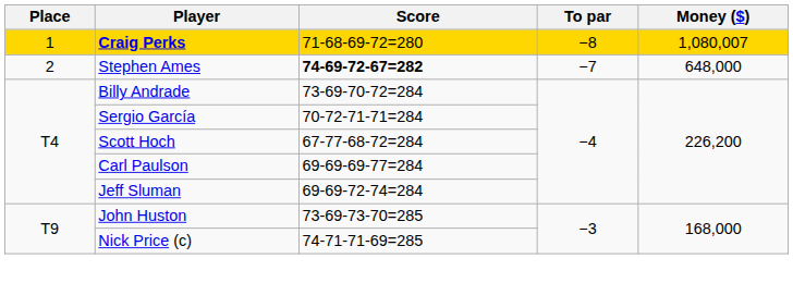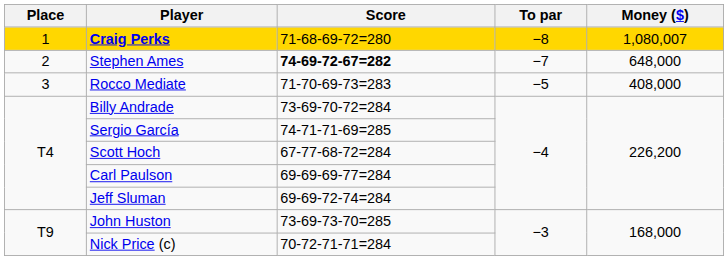+ row: 3 | Rocco Mediate | 71-70-69-73=283 | −5 | 408,000
Sergio García | Score: 70-72-71-71=284 -> 74-71-71-69=285
Nick Price (c) | Score: 74-71-71-69=285 -> 70-72-71-71=284
